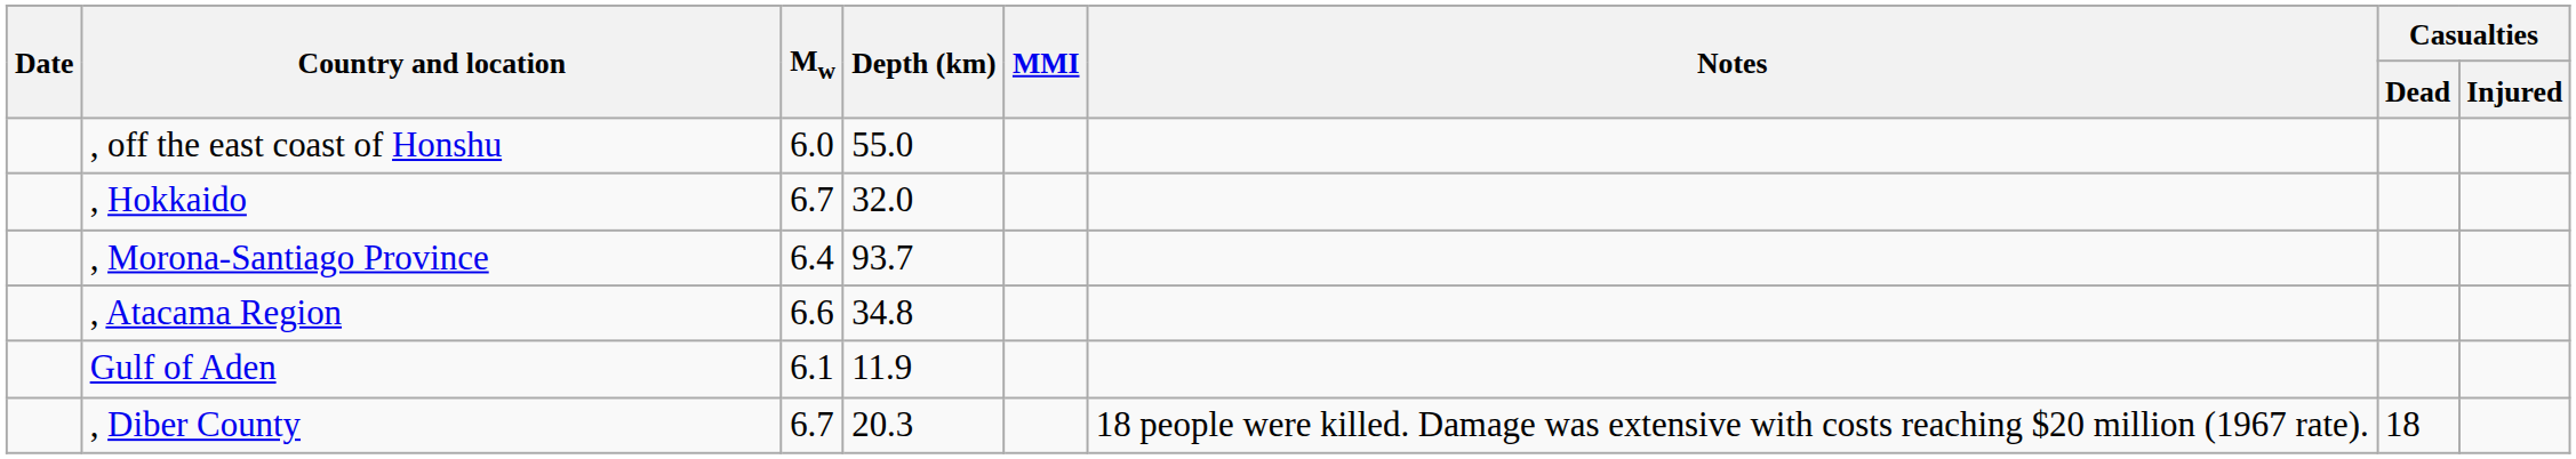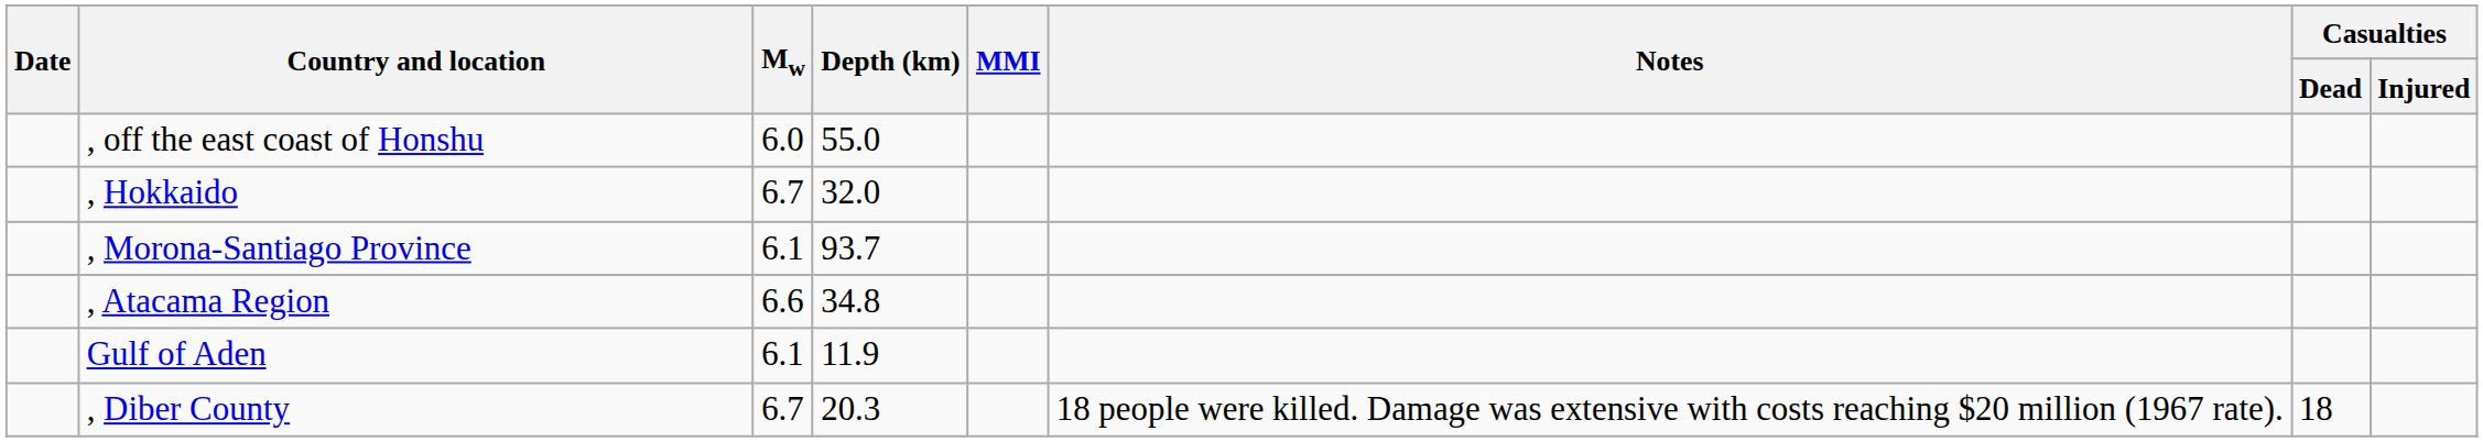, Morona-Santiago Province | Mw: 6.4 -> 6.1
